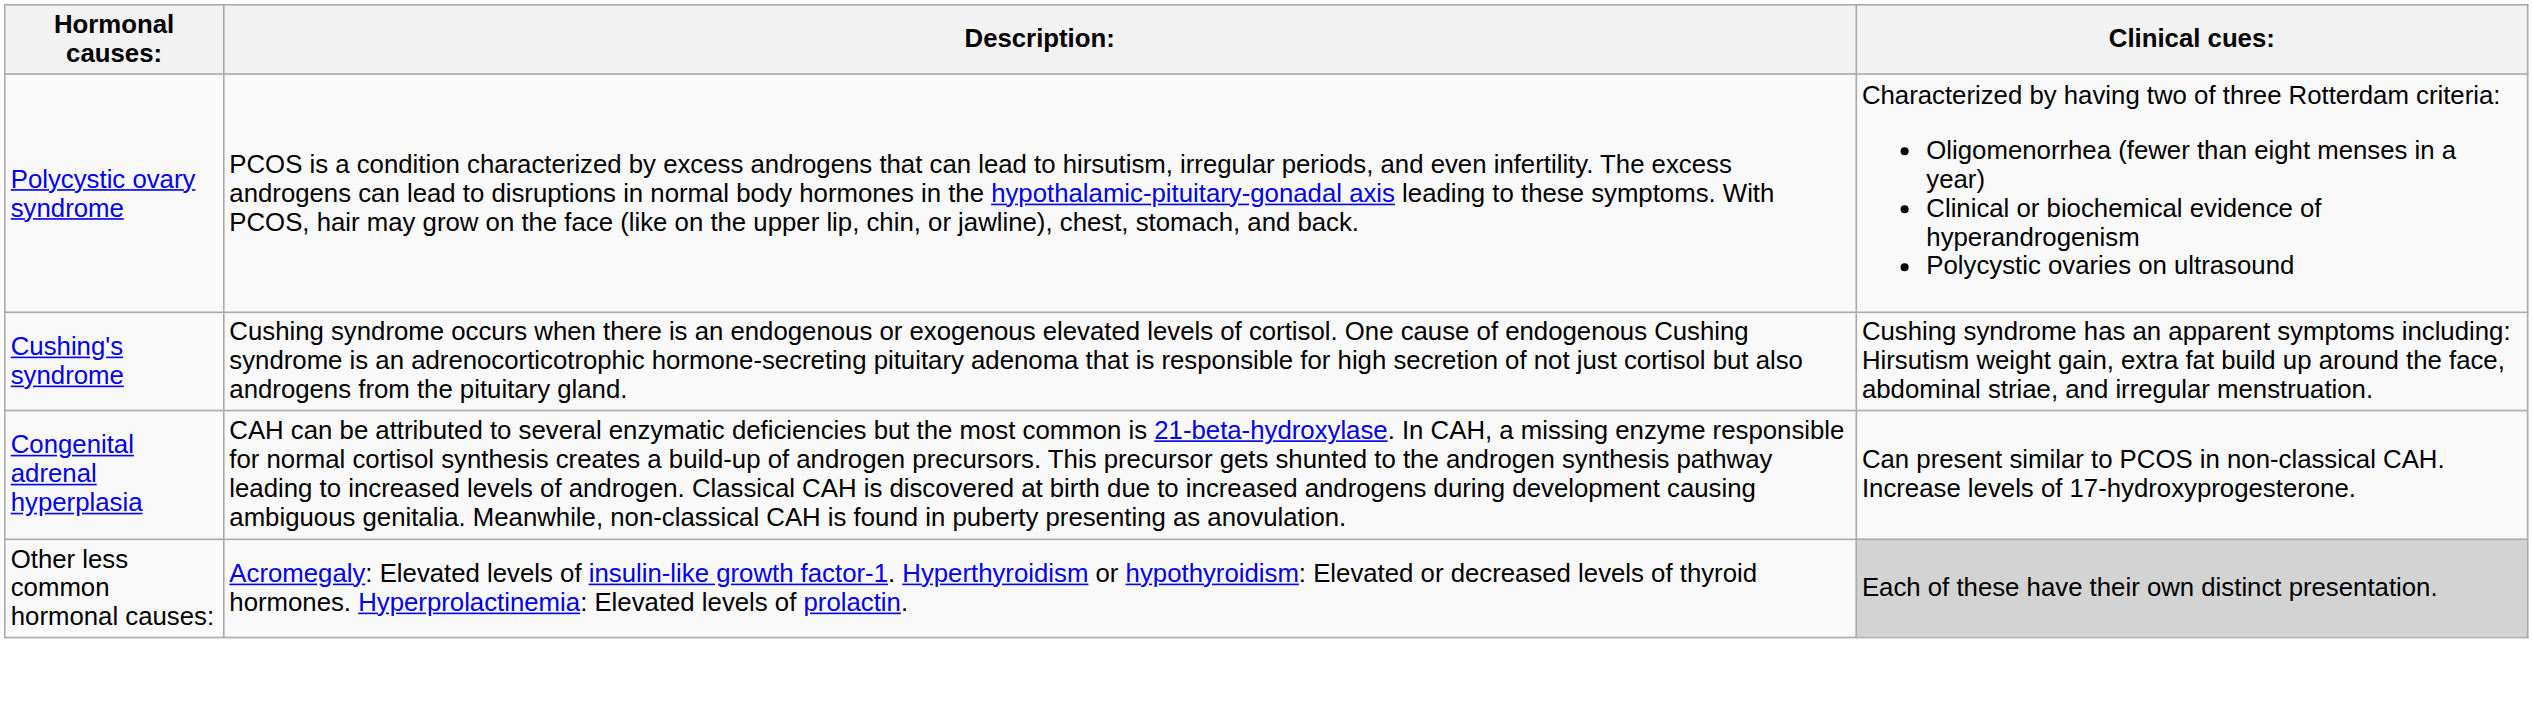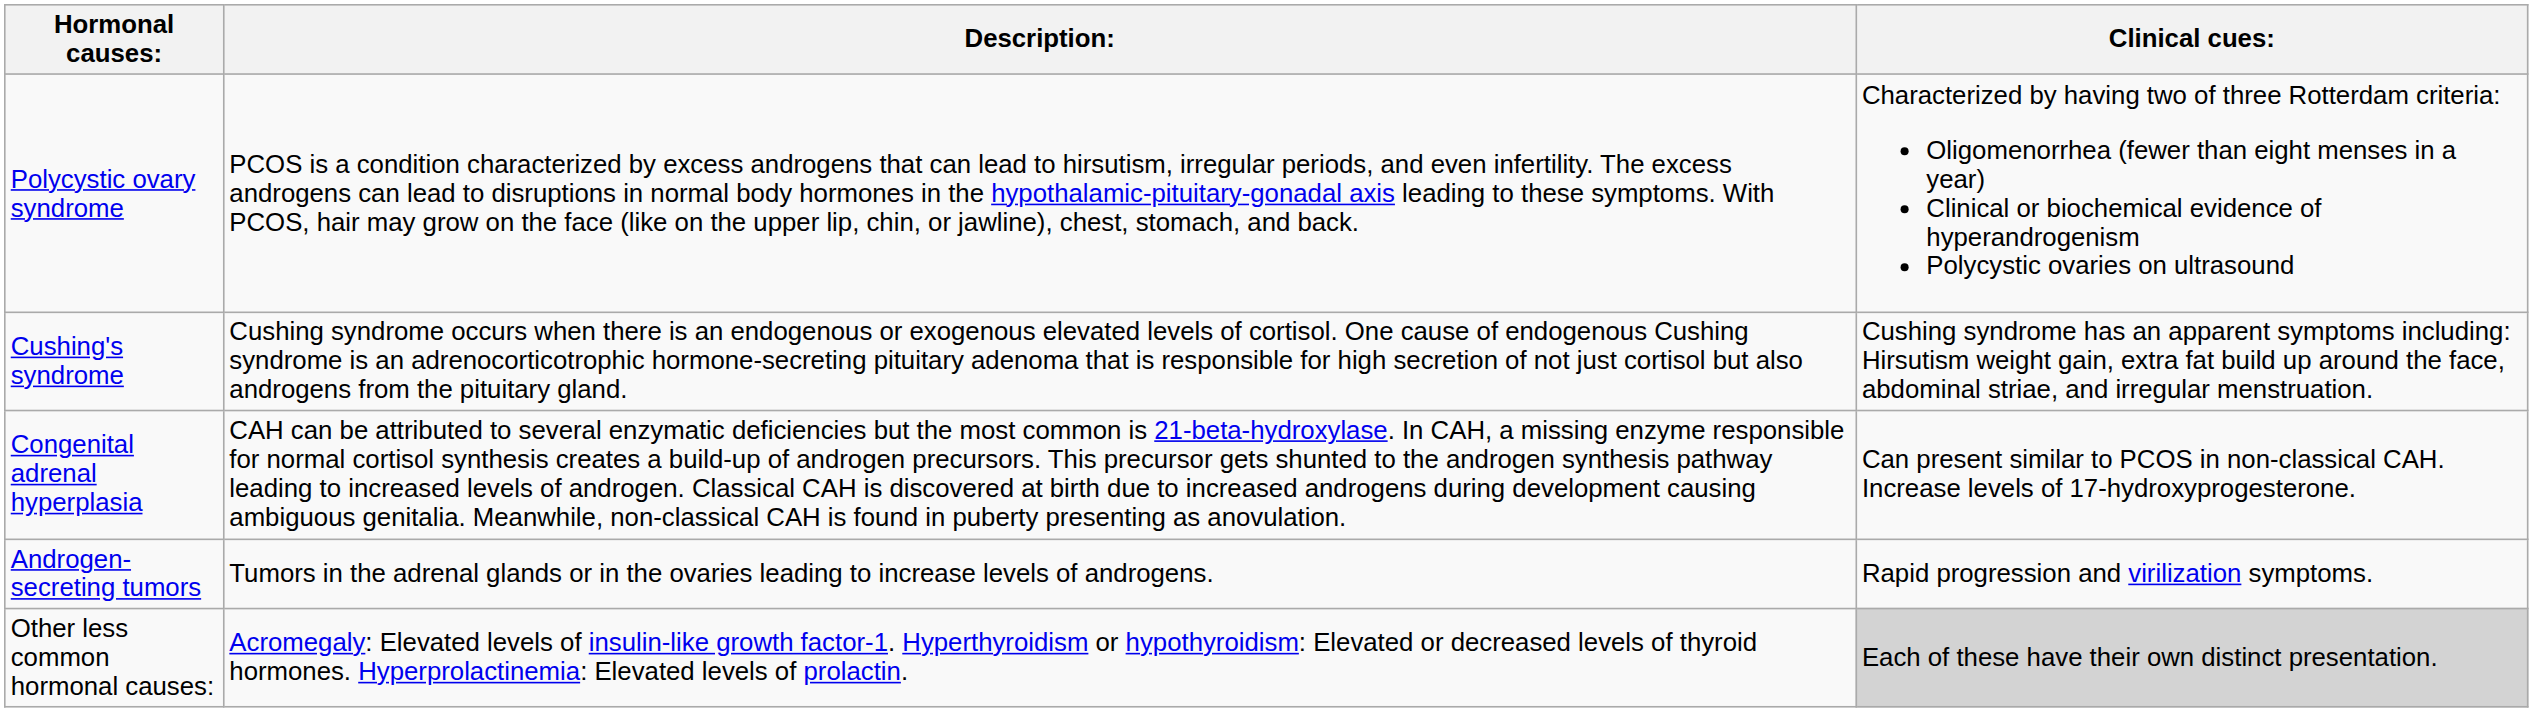+ row: Androgen-secreting tumors | Tumors in the adrenal glands or in the ovaries leading to increase levels of androgens. | Rapid progression and virilization symptoms.
